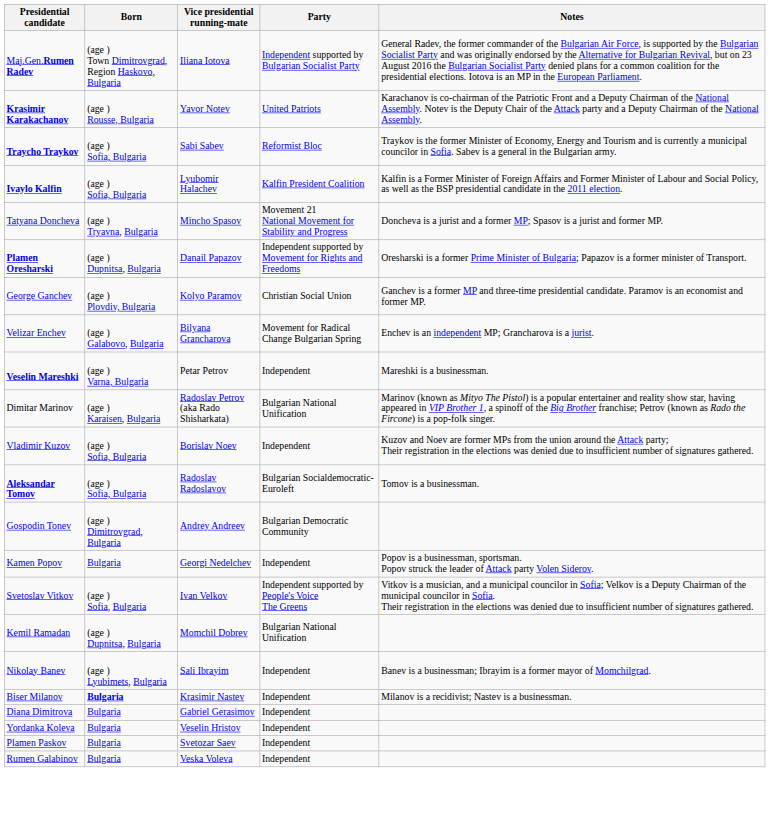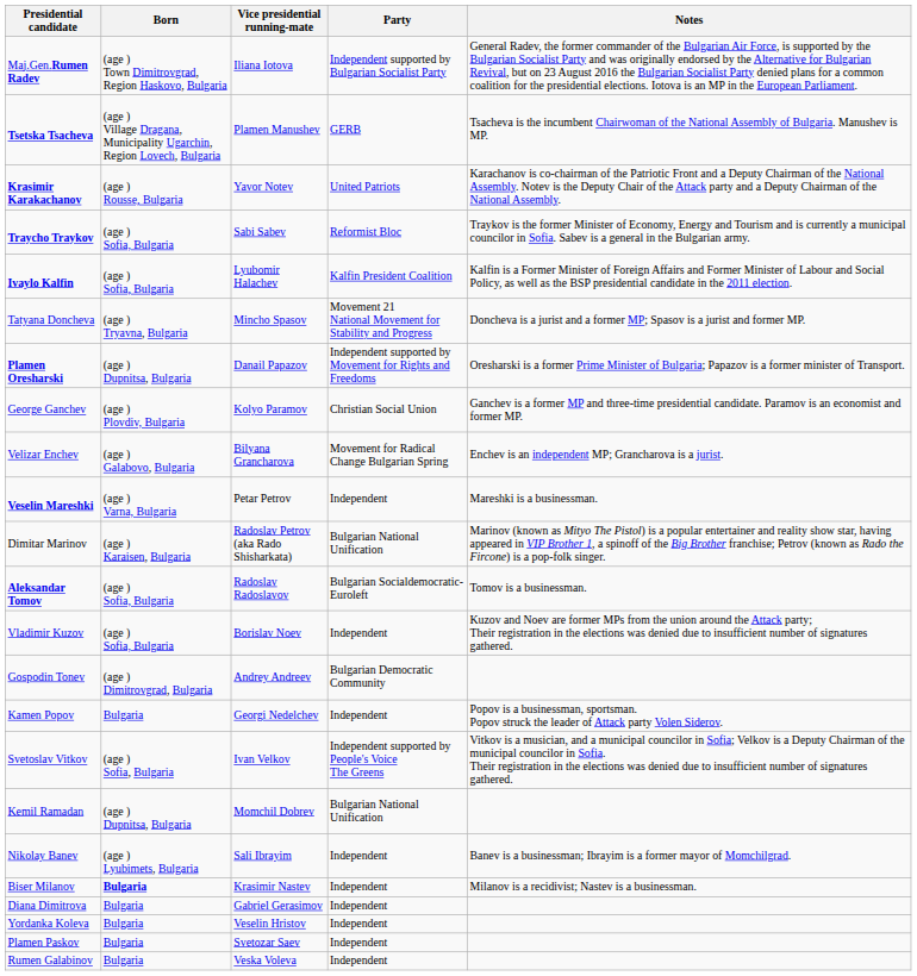+ row: Tsetska Tsacheva | (age ) Village Dragana, Municipality Ugarchin, Region Lovech, Bulgaria | Plamen Manushev | GERB | Tsacheva is the incumbent Chairwoman of the National Assembly of Bulgaria. Manushev is MP.
rows swapped: Vladimir Kuzov <-> Aleksandar Tomov
